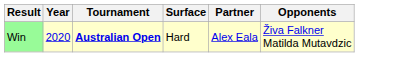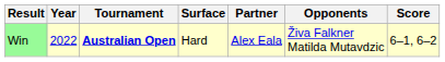+ column: Score | 6–1, 6–2
Win | Year: 2020 -> 2022
